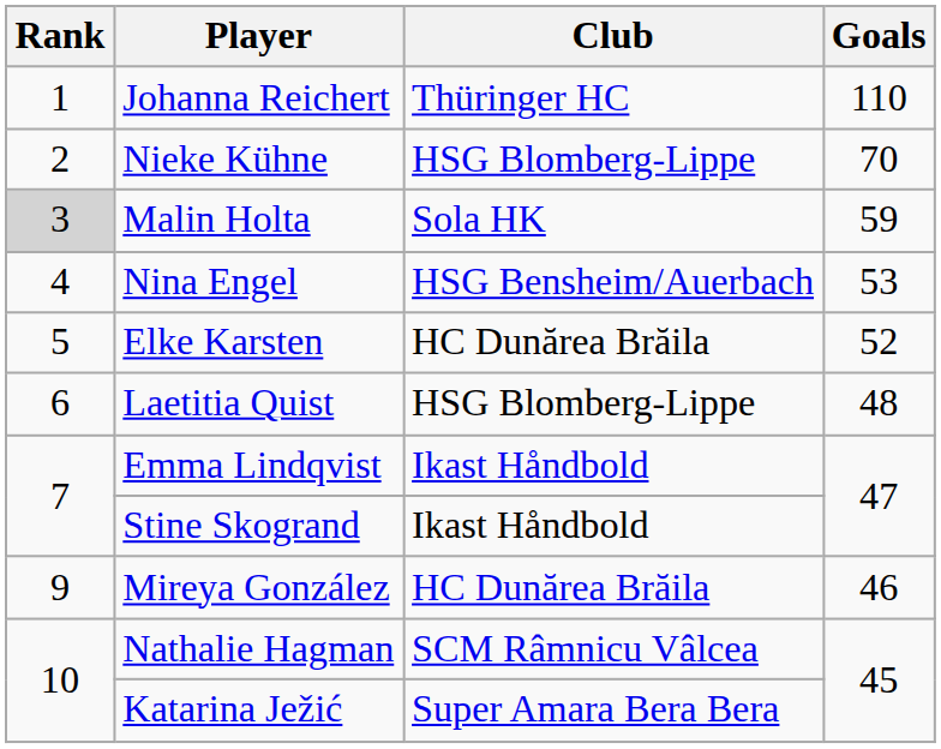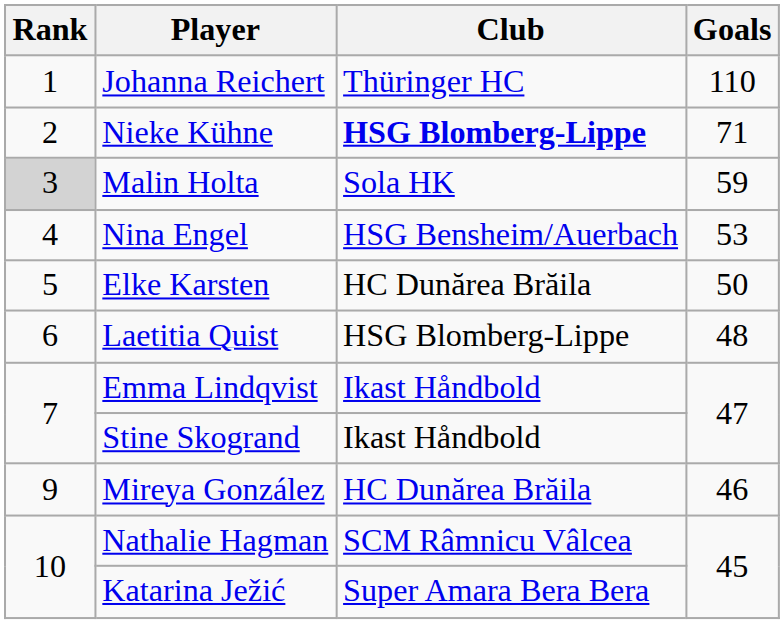Nieke Kühne | Club: normal -> bold
Nieke Kühne | Goals: 70 -> 71
Elke Karsten | Goals: 52 -> 50
